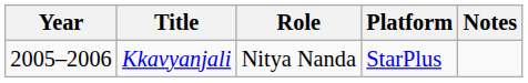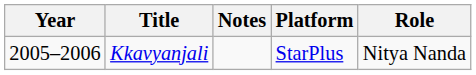columns swapped: Role <-> Notes
